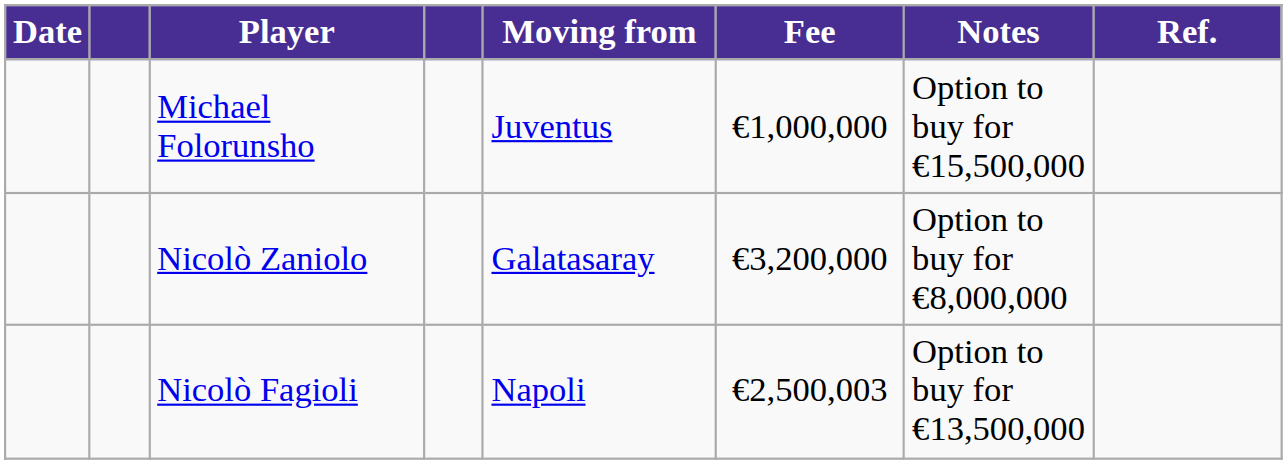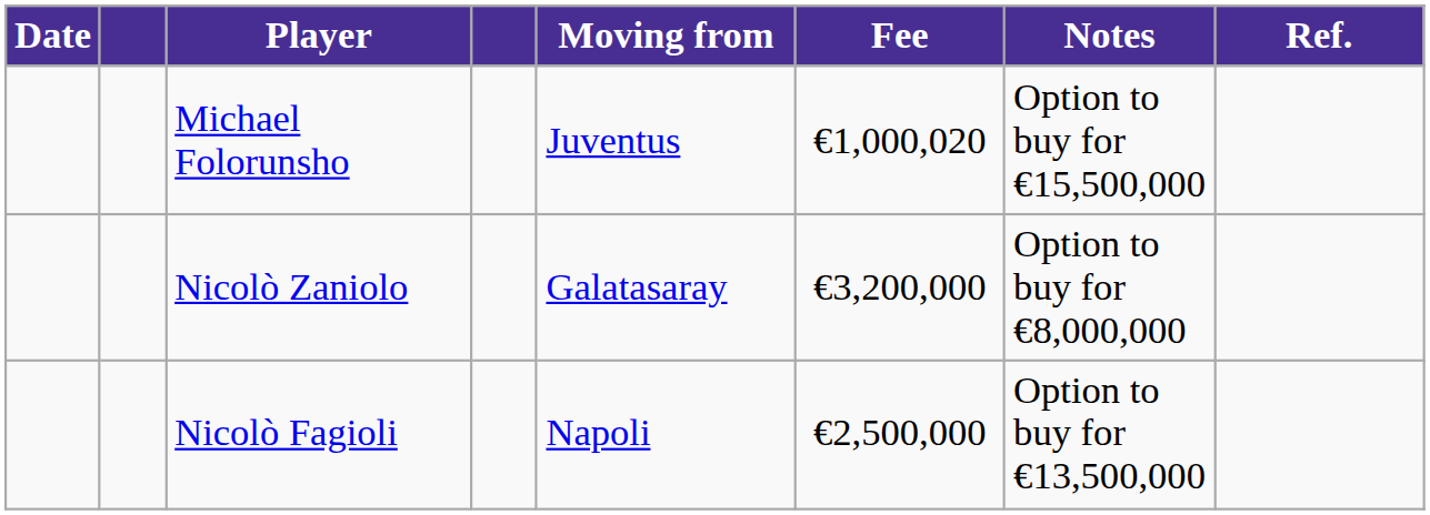Michael Folorunsho | Fee: €1,000,000 -> €1,000,020
Nicolò Fagioli | Fee: €2,500,003 -> €2,500,000
